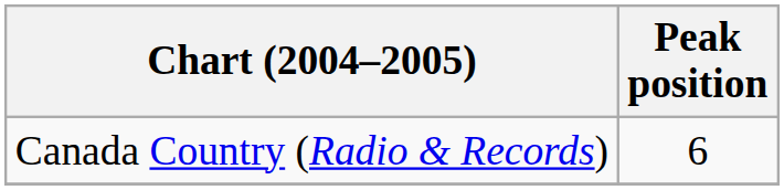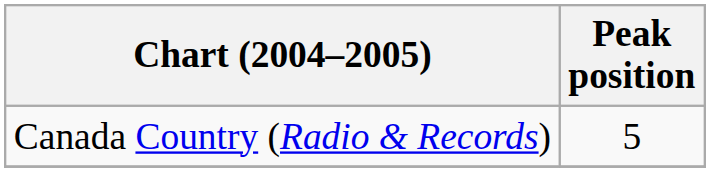Canada Country (Radio & Records) | Peak position: 6 -> 5
